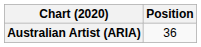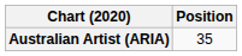Australian Artist (ARIA) | Position: 36 -> 35
